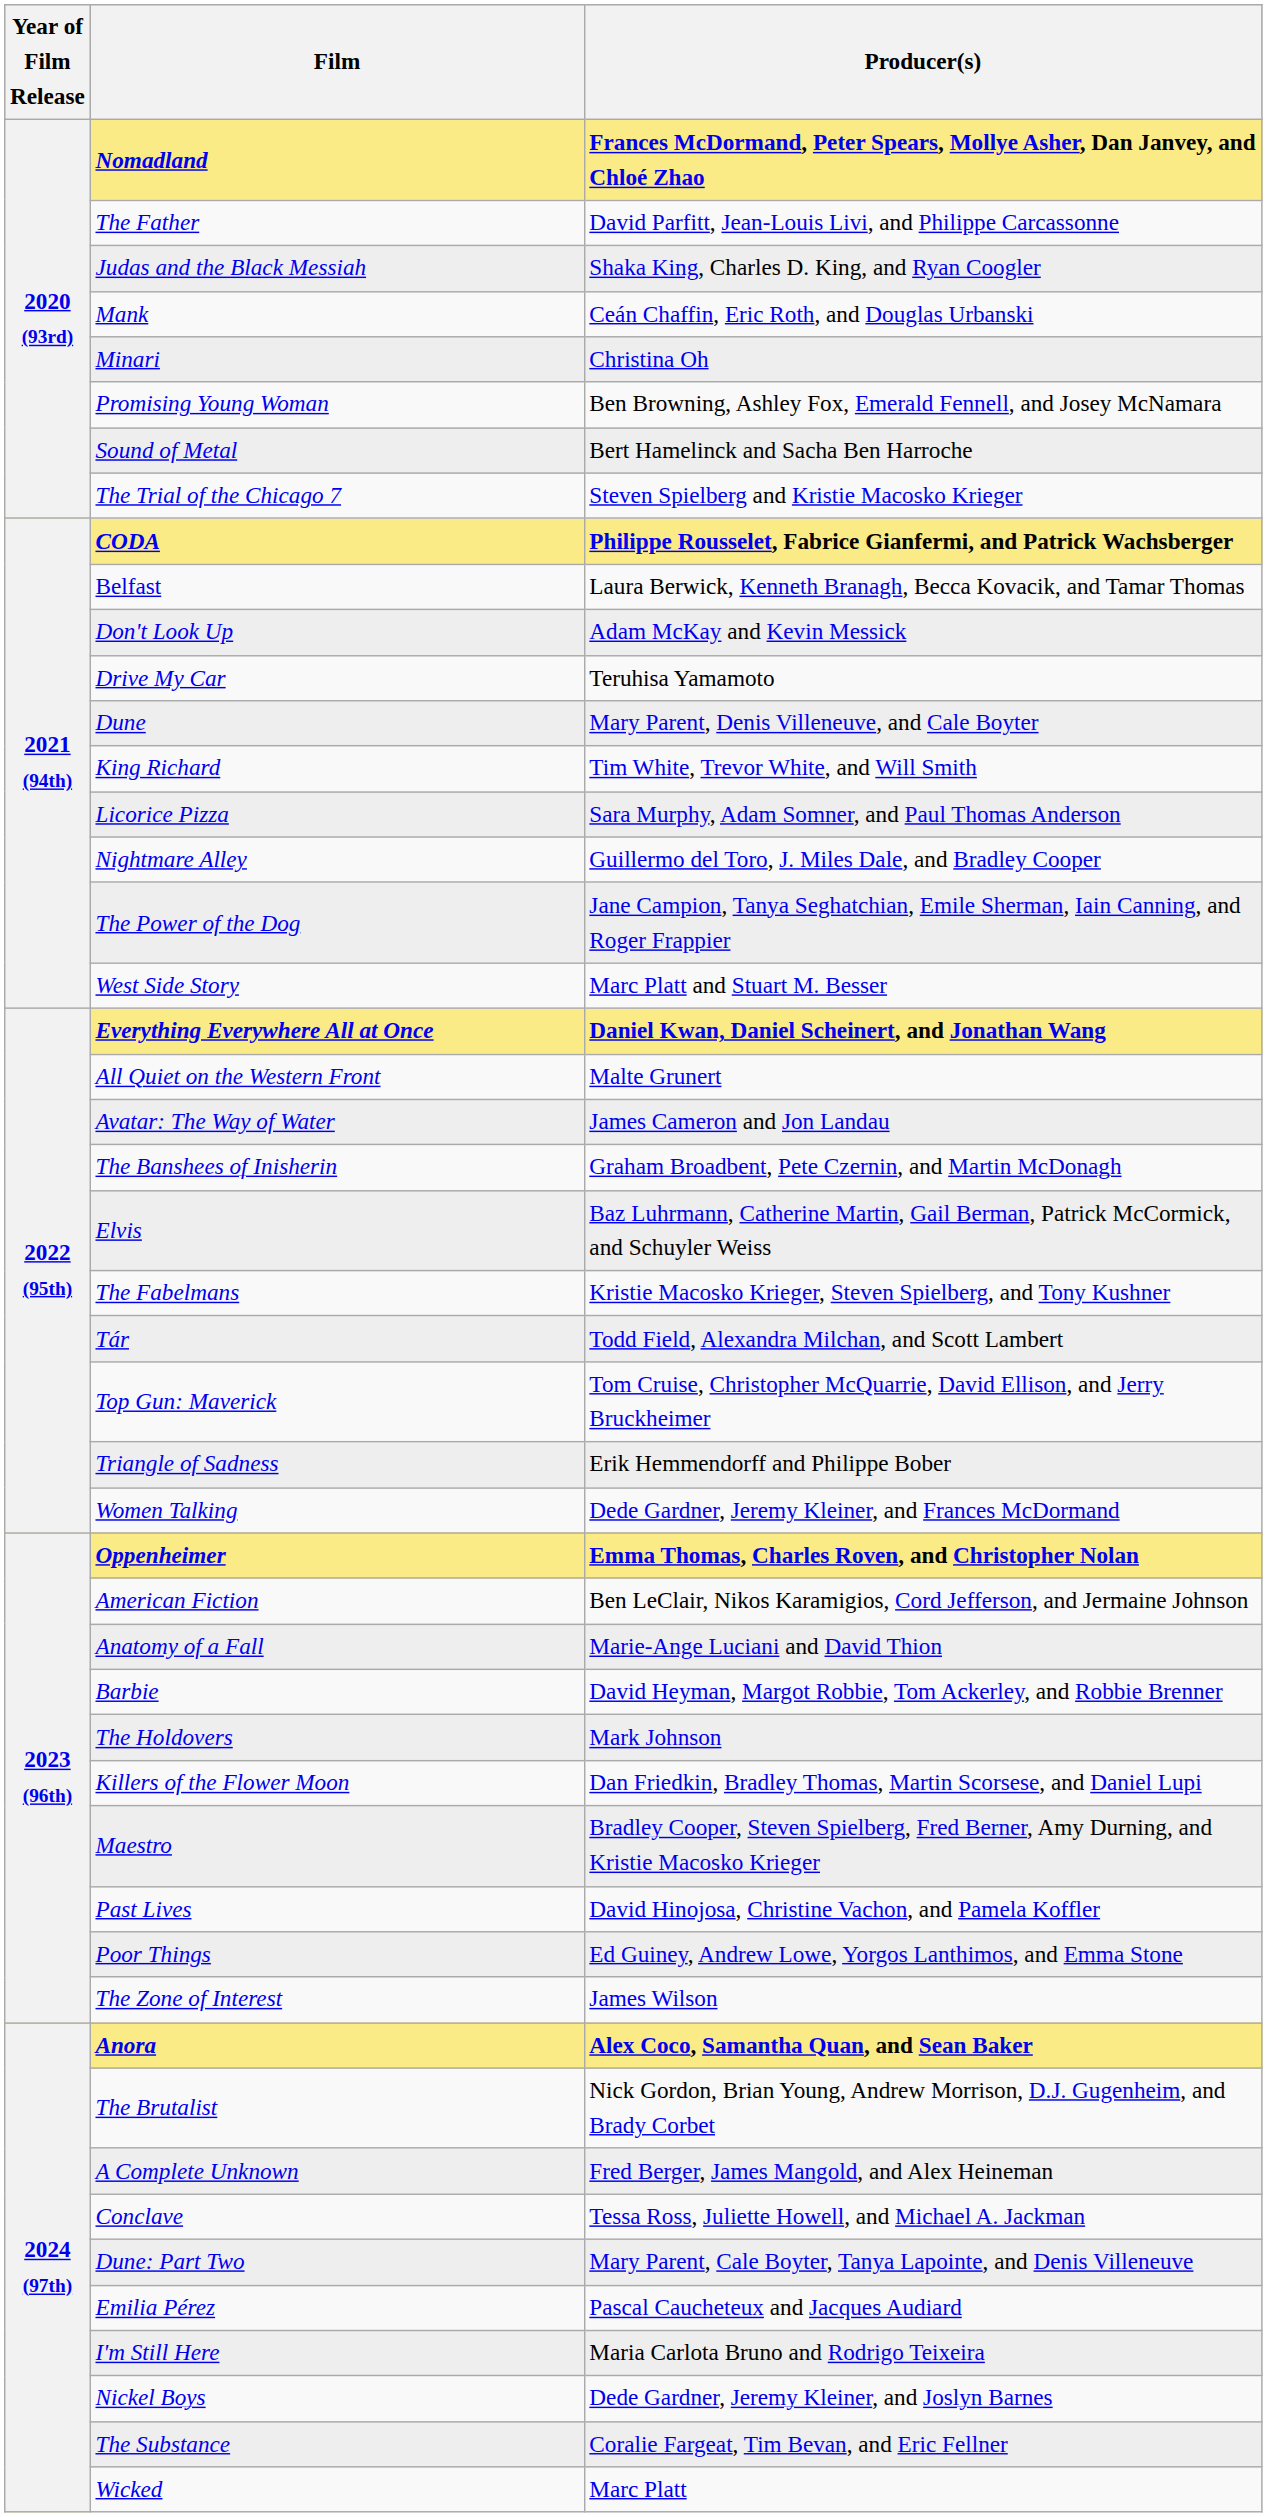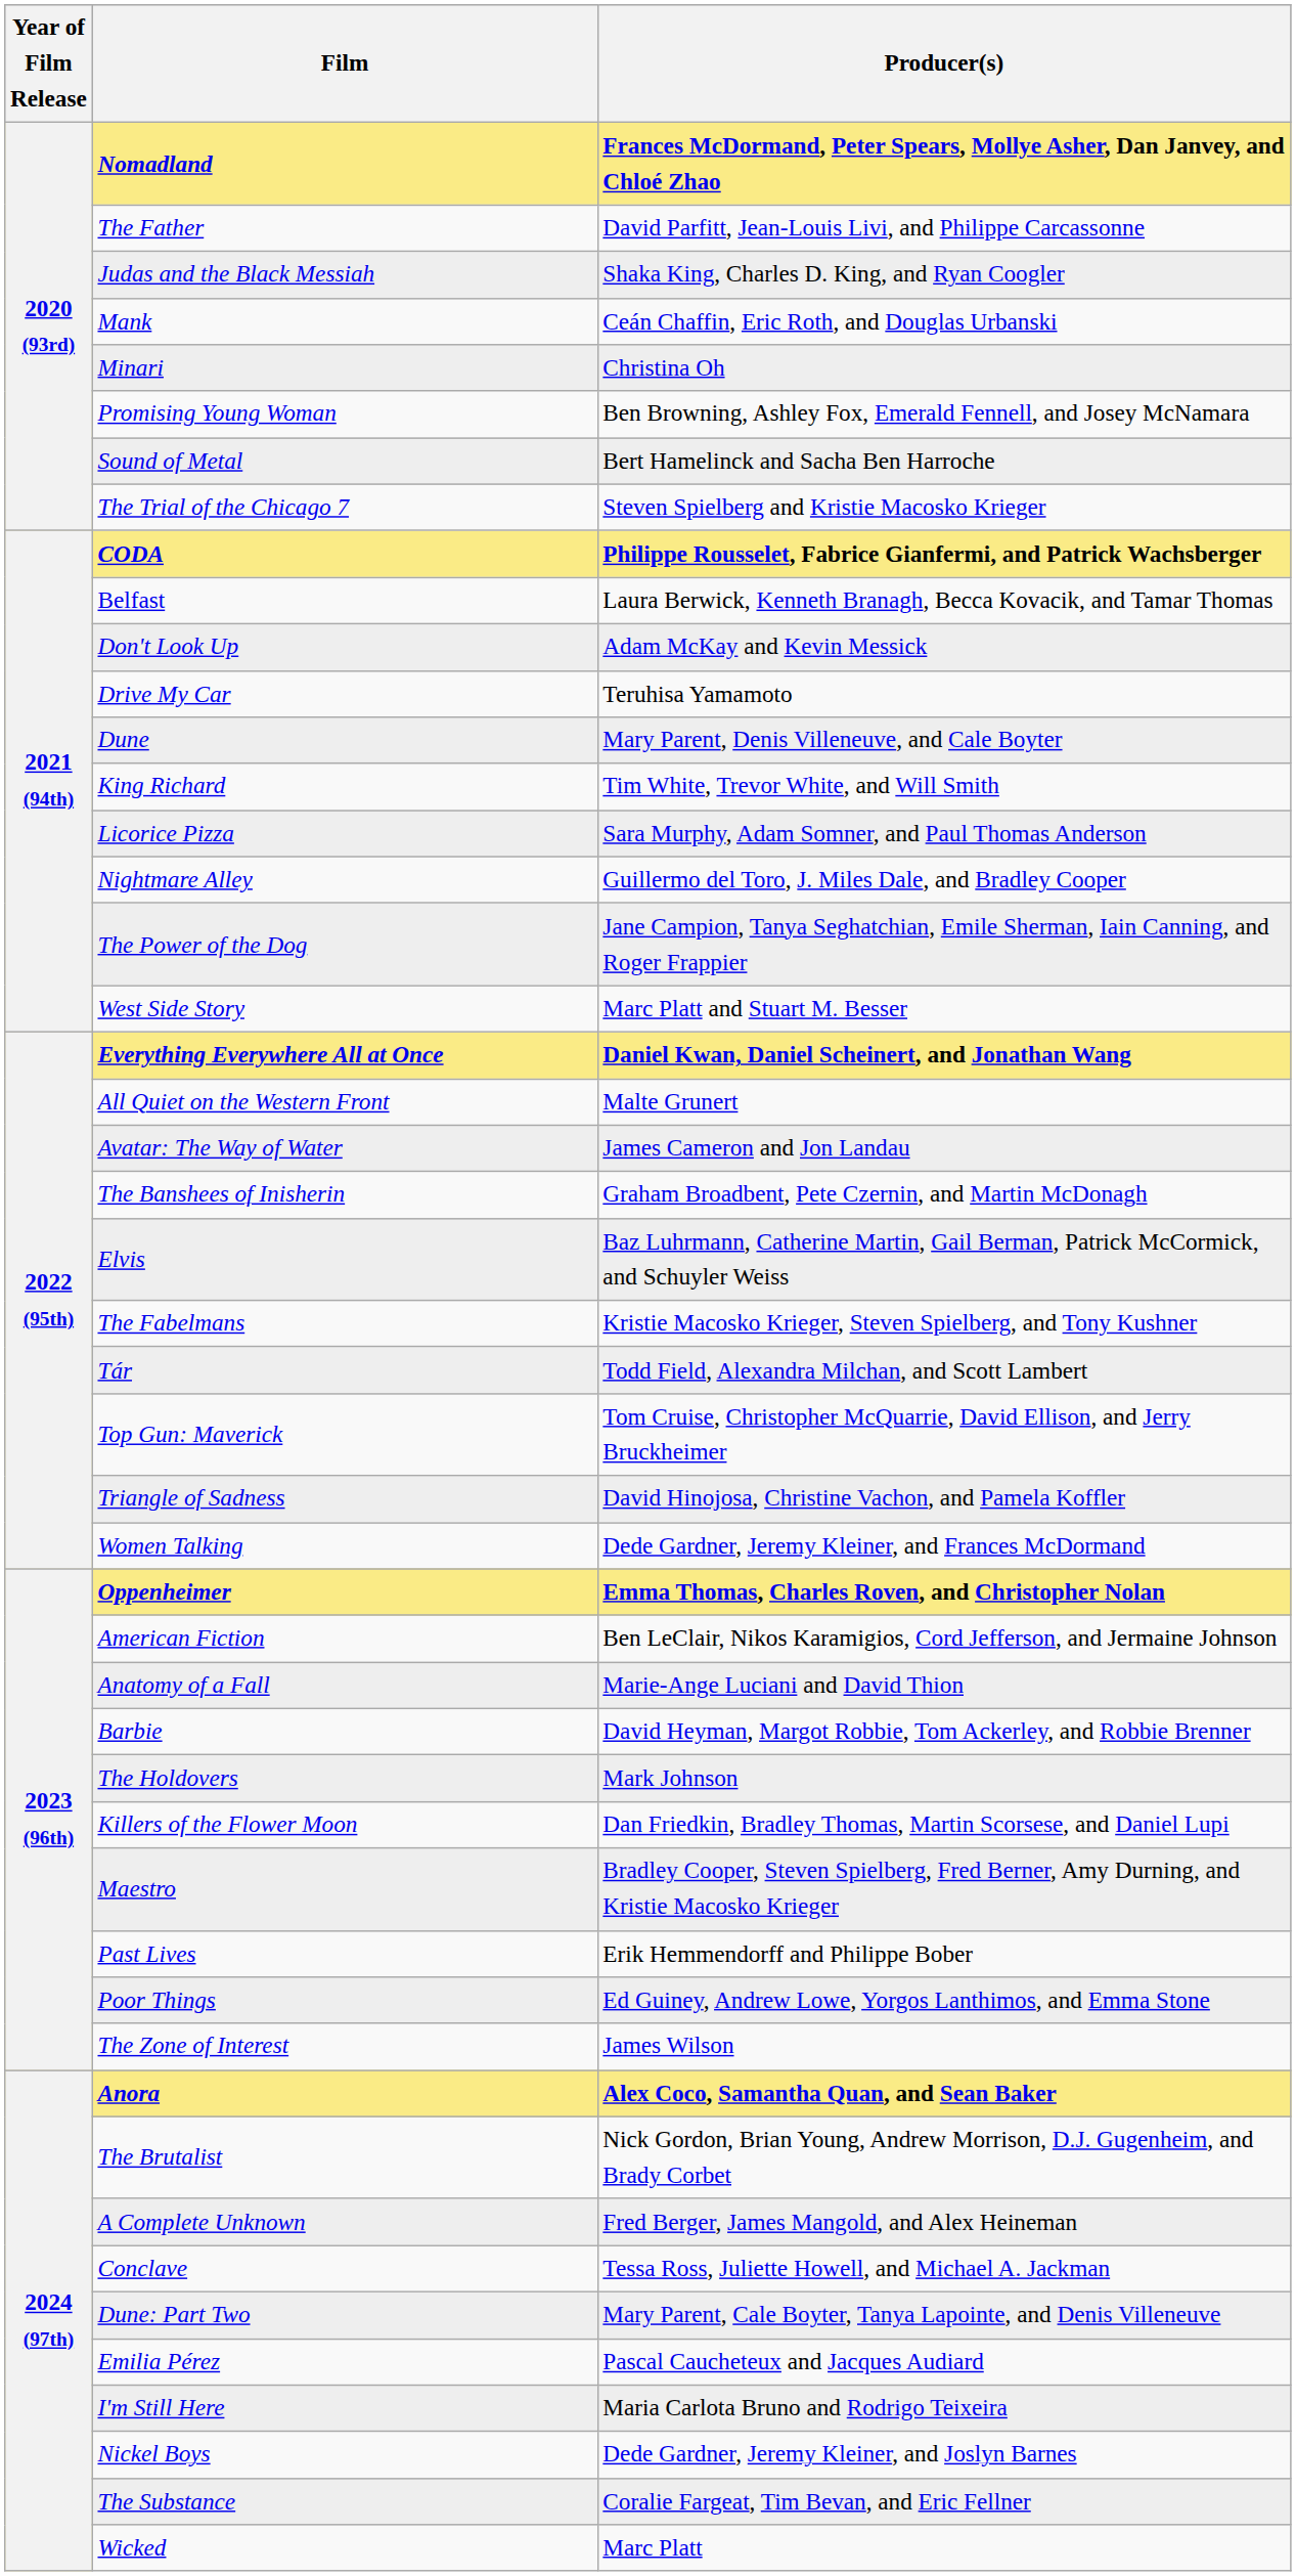Triangle of Sadness | Producer(s): Erik Hemmendorff and Philippe Bober -> David Hinojosa, Christine Vachon, and Pamela Koffler
Past Lives | Producer(s): David Hinojosa, Christine Vachon, and Pamela Koffler -> Erik Hemmendorff and Philippe Bober
